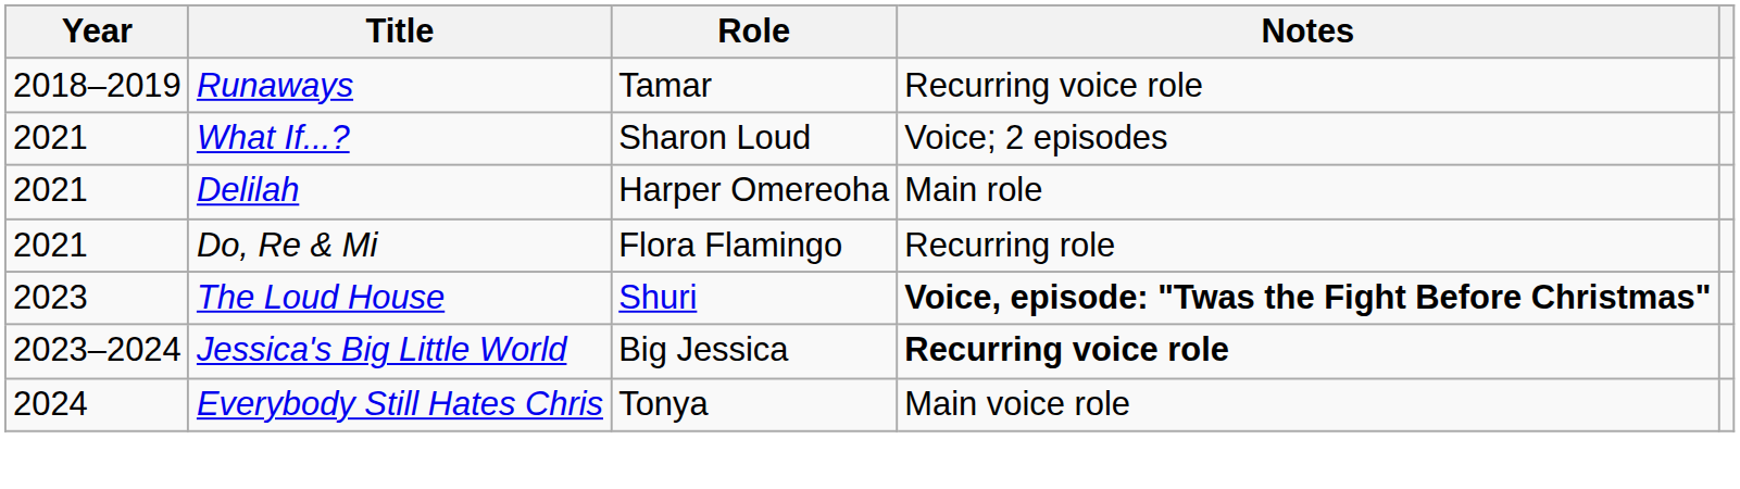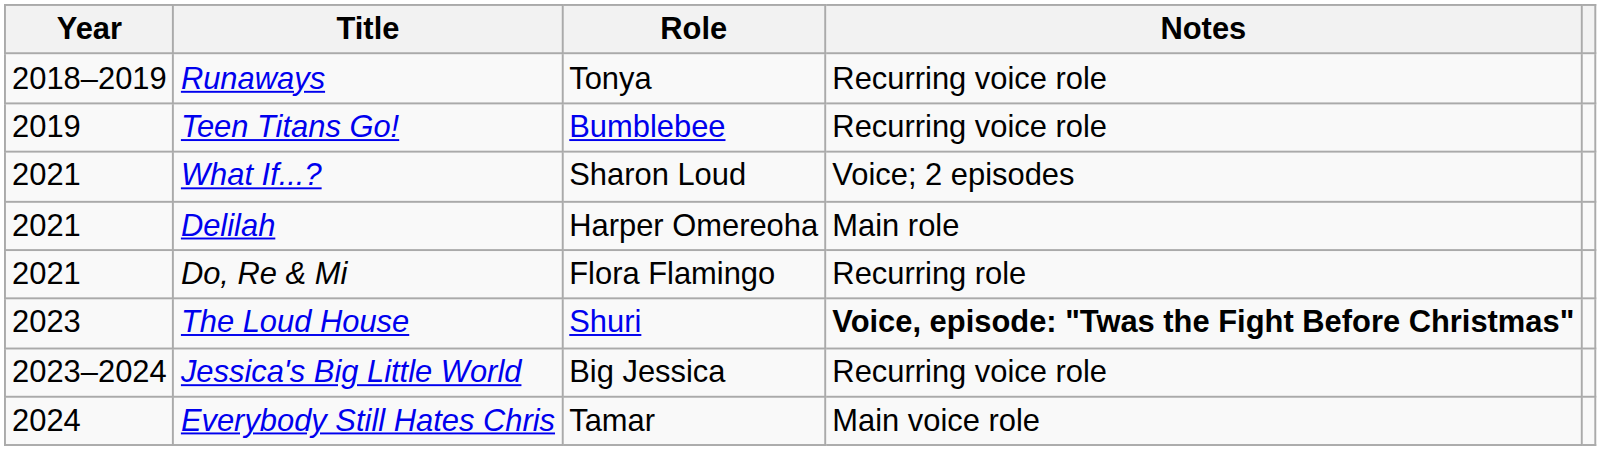Runaways | Role: Tamar -> Tonya
+ row: 2019 | Teen Titans Go! | Bumblebee | Recurring voice role
Jessica's Big Little World | Notes: bold -> normal
Everybody Still Hates Chris | Role: Tonya -> Tamar
